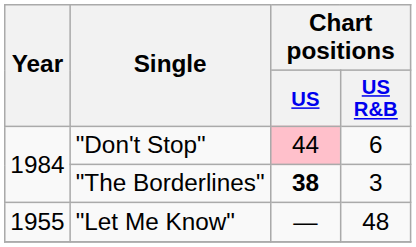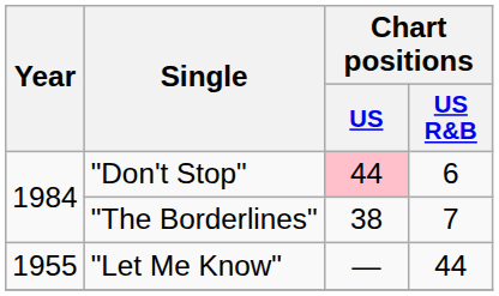"The Borderlines" | Chart positions / US: bold -> normal
"The Borderlines" | Chart positions / US R&B: 3 -> 7
"Let Me Know" | Chart positions / US R&B: 48 -> 44
